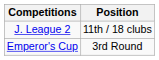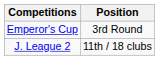rows swapped: J. League 2 <-> Emperor's Cup
